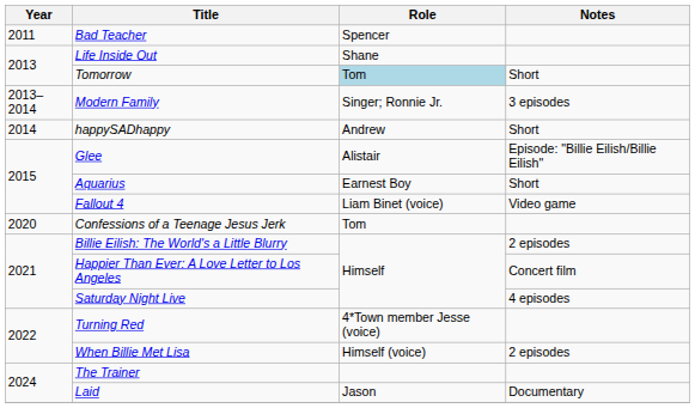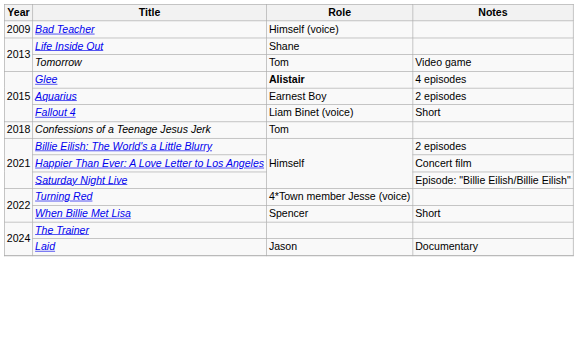Bad Teacher | Year: 2011 -> 2009
Bad Teacher | Role: Spencer -> Himself (voice)
Tomorrow | Role: lightblue background -> no background
Tomorrow | Notes: Short -> Video game
- row: 2013–2014 | Modern Family | Singer; Ronnie Jr. | 3 episodes
- row: 2014 | happySADhappy | Andrew | Short
Glee | Role: normal -> bold
Glee | Notes: Episode: "Billie Eilish/Billie Eilish" -> 4 episodes
Aquarius | Notes: Short -> 2 episodes
Fallout 4 | Notes: Video game -> Short
Confessions of a Teenage Jesus Jerk | Year: 2020 -> 2018
Saturday Night Live | Notes: 4 episodes -> Episode: "Billie Eilish/Billie Eilish"
When Billie Met Lisa | Role: Himself (voice) -> Spencer
When Billie Met Lisa | Notes: 2 episodes -> Short
